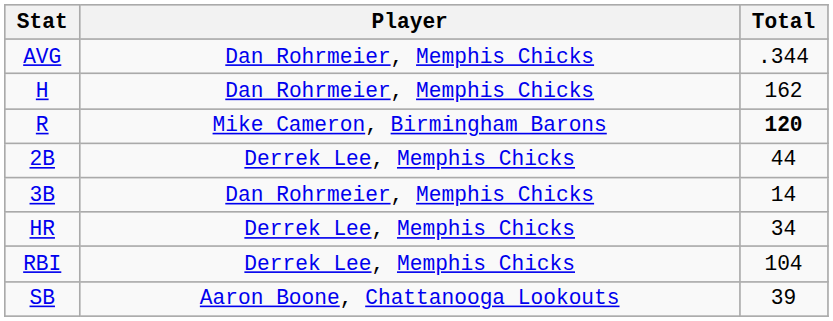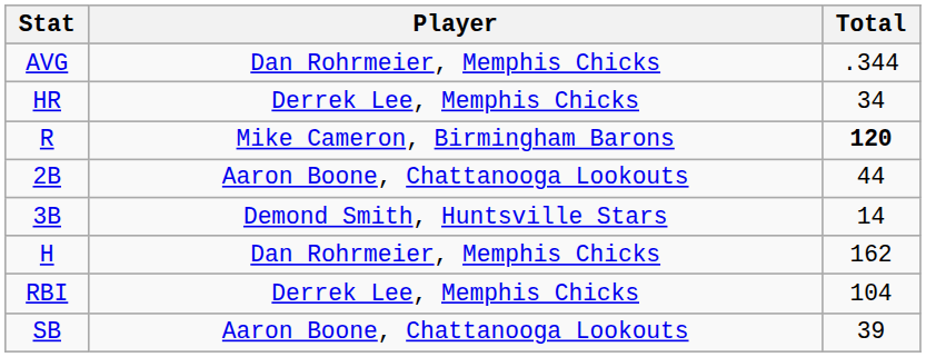rows swapped: H <-> HR
2B | Player: Derrek Lee, Memphis Chicks -> Aaron Boone, Chattanooga Lookouts
3B | Player: Dan Rohrmeier, Memphis Chicks -> Demond Smith, Huntsville Stars
